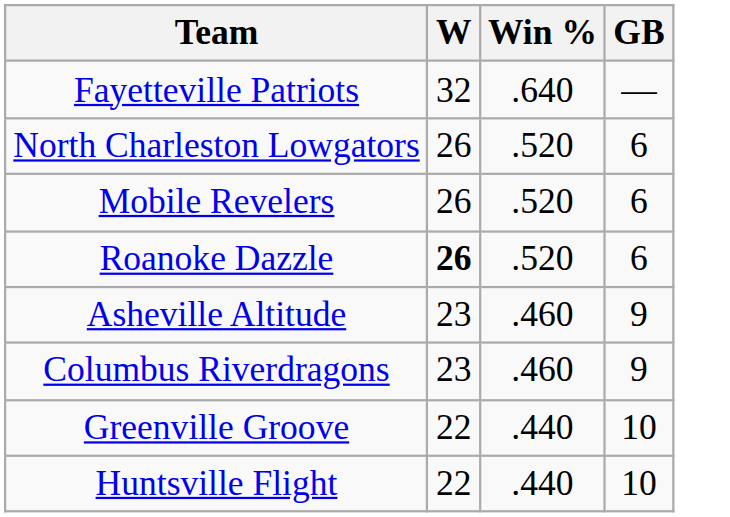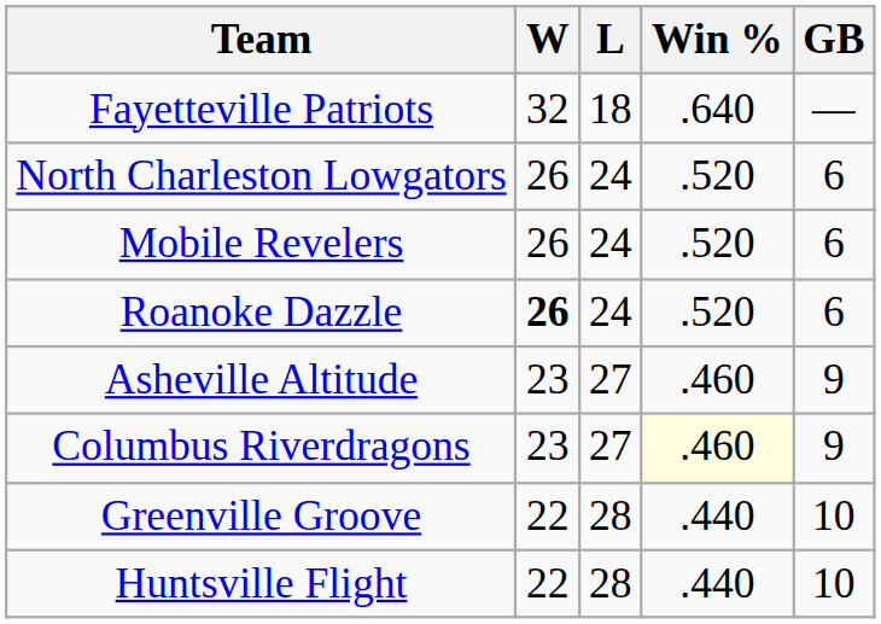+ column: L | 18 | 24 | 24 | 24 | 27 | 27 | 28 | 28
Columbus Riverdragons | Win %: no background -> lightyellow background
